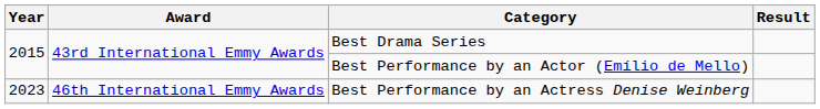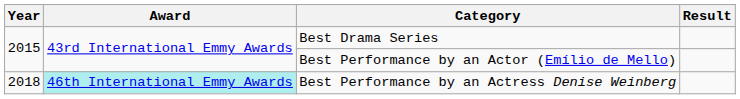Best Performance by an Actress Denise Weinberg | Year: 2023 -> 2018
Best Performance by an Actress Denise Weinberg | Award: no background -> paleturquoise background
